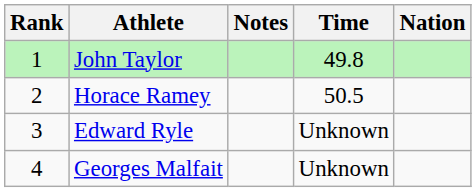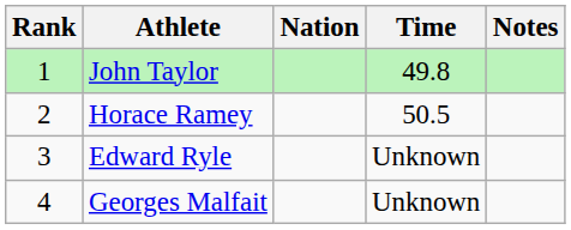columns swapped: Nation <-> Notes
